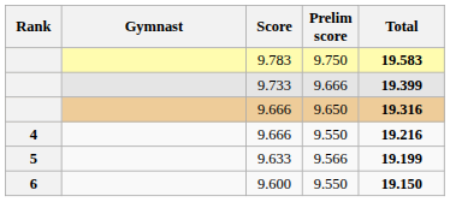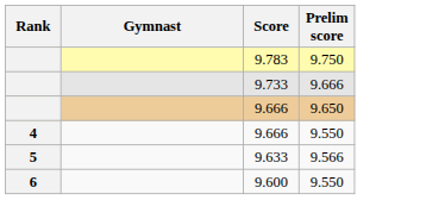- column: Total | 19.583 | 19.399 | 19.316 | 19.216 | 19.199 | 19.150
